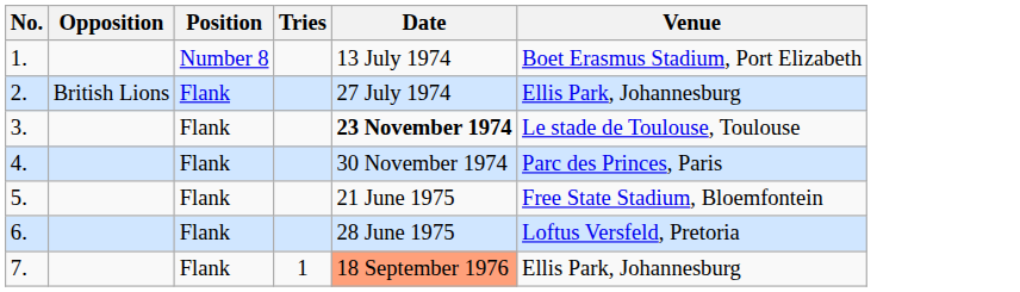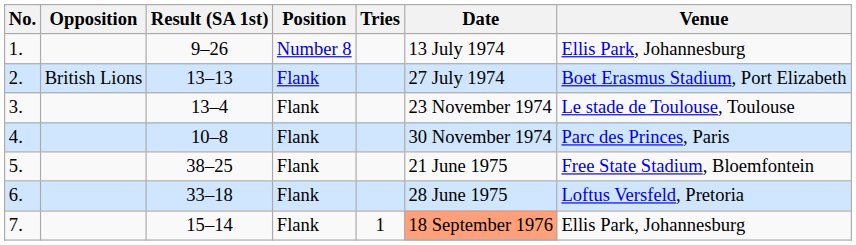+ column: Result (SA 1st) | 9–26 | 13–13 | 13–4 | 10–8 | 38–25 | 33–18 | 15–14
1. | Venue: Boet Erasmus Stadium, Port Elizabeth -> Ellis Park, Johannesburg
2. | Venue: Ellis Park, Johannesburg -> Boet Erasmus Stadium, Port Elizabeth
3. | Date: bold -> normal
